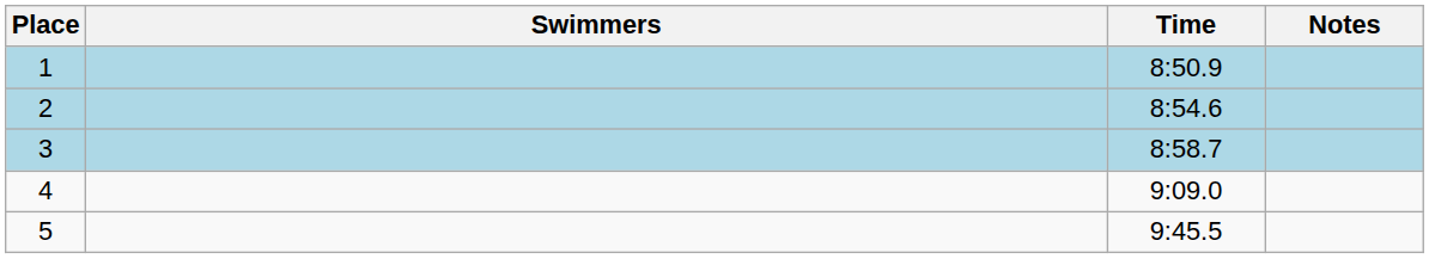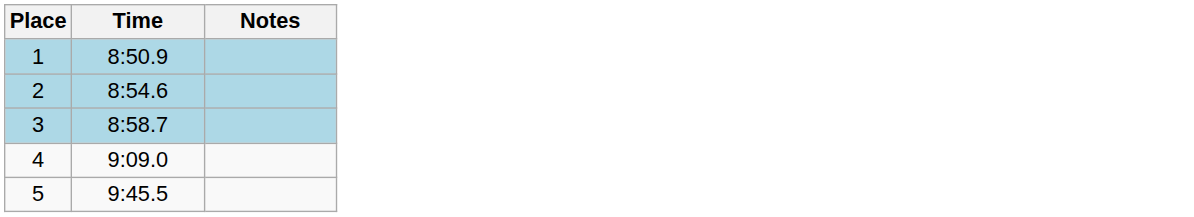- column: Swimmers
